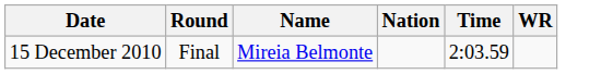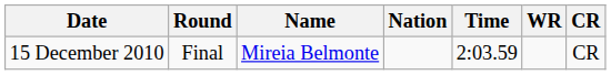+ column: CR | CR
